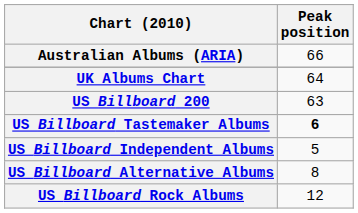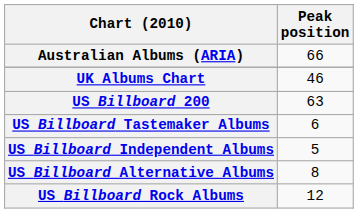UK Albums Chart | Peak position: 64 -> 46
US Billboard Tastemaker Albums | Peak position: bold -> normal
